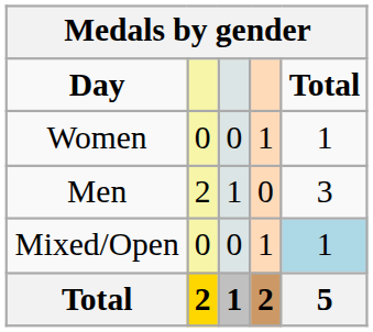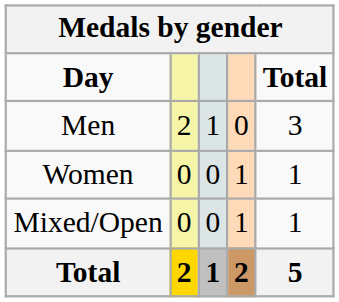rows swapped: Women <-> Men
Mixed/Open | Total: lightblue background -> no background
